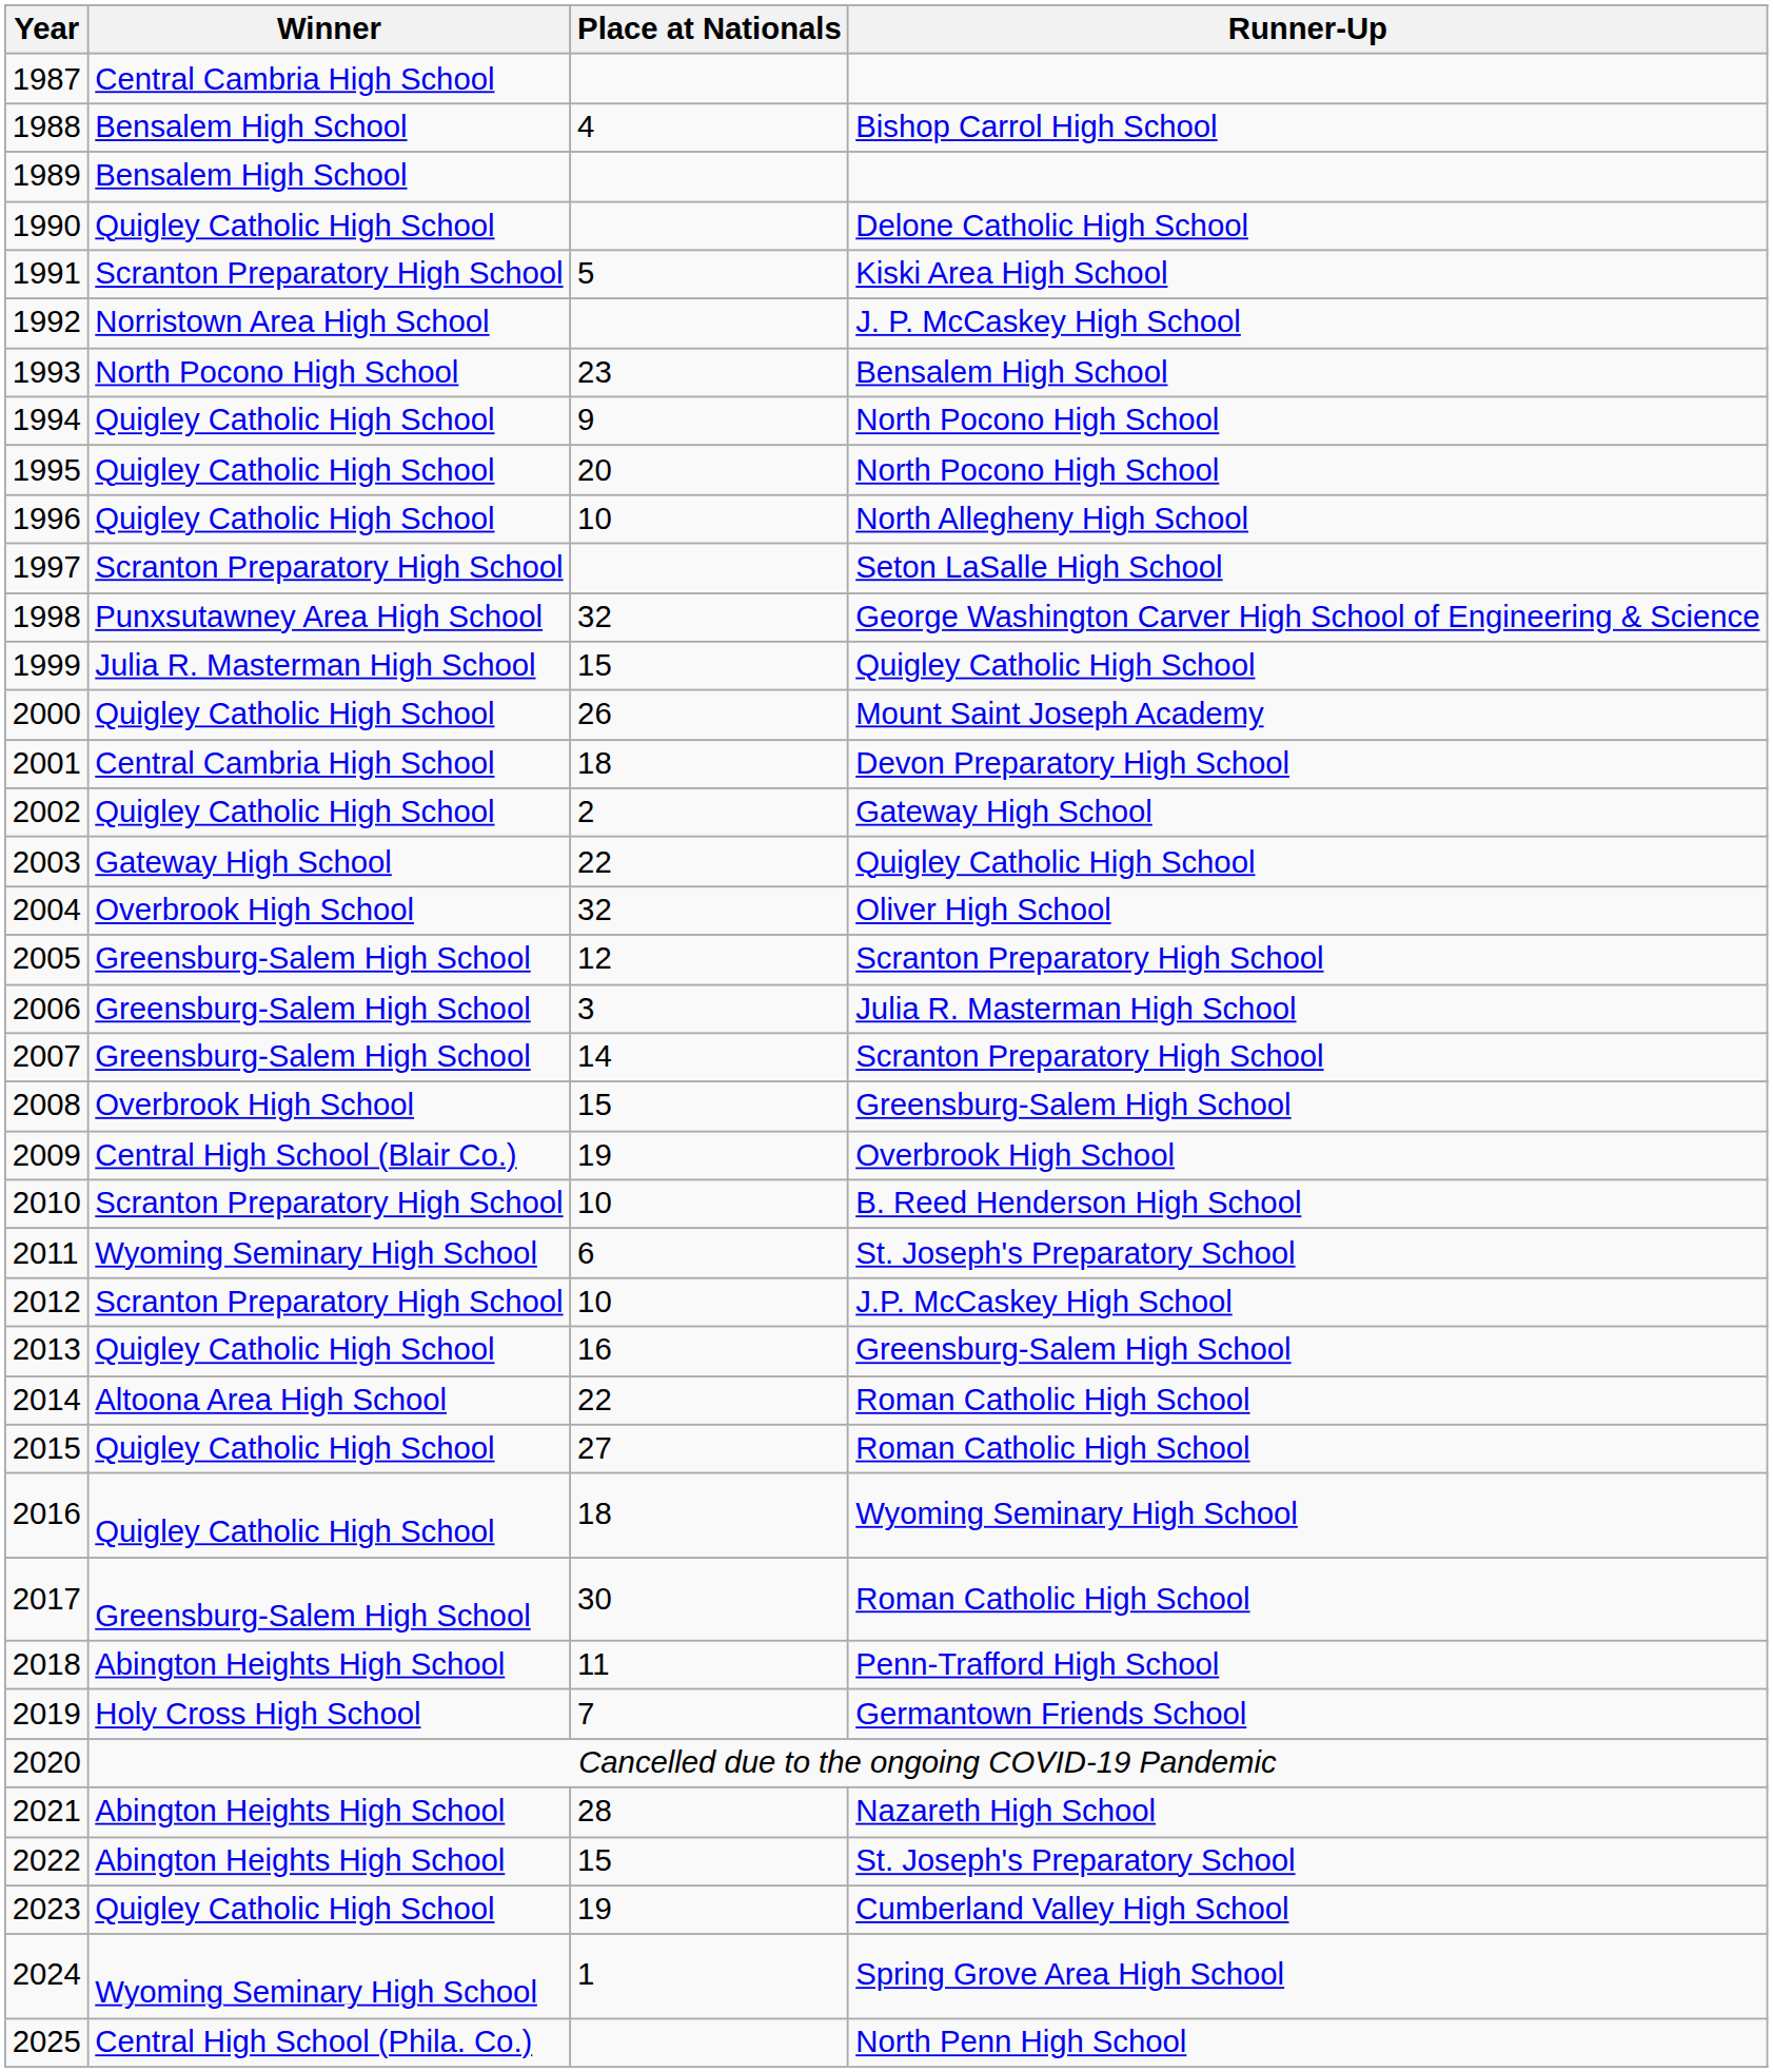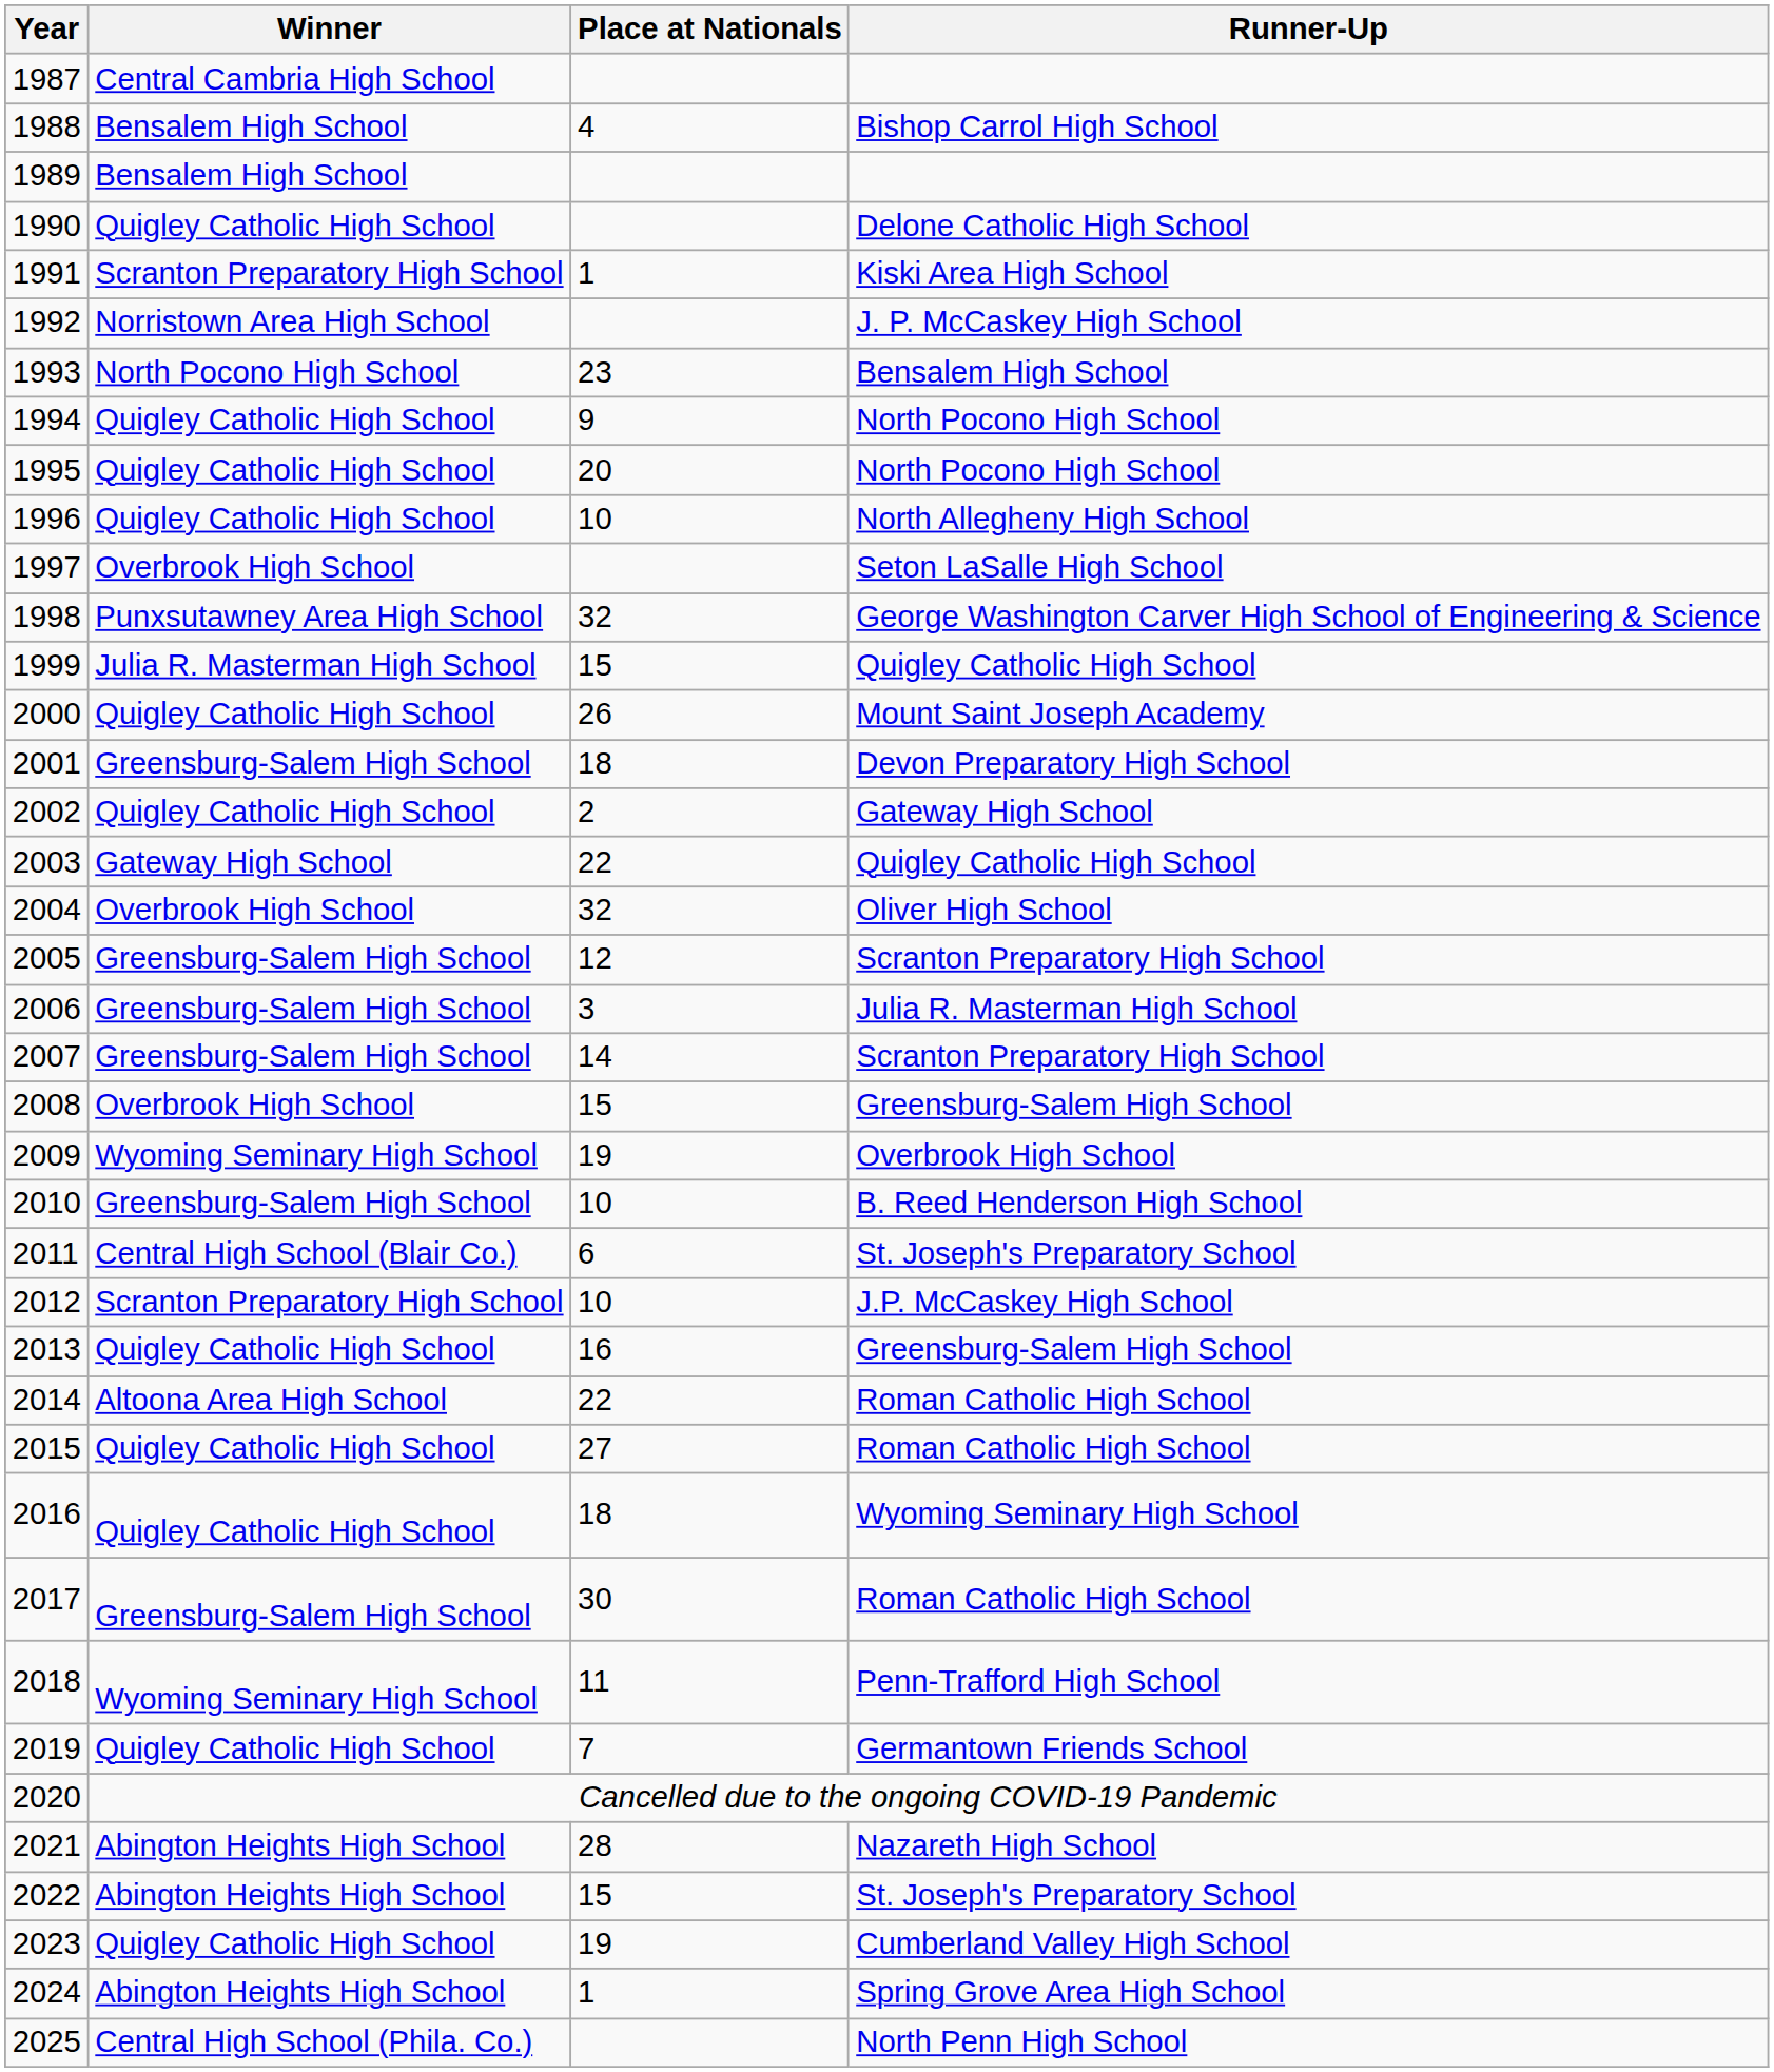1991 | Place at Nationals: 5 -> 1
1997 | Winner: Scranton Preparatory High School -> Overbrook High School
2001 | Winner: Central Cambria High School -> Greensburg-Salem High School
2009 | Winner: Central High School (Blair Co.) -> Wyoming Seminary High School
2010 | Winner: Scranton Preparatory High School -> Greensburg-Salem High School
2011 | Winner: Wyoming Seminary High School -> Central High School (Blair Co.)
2018 | Winner: Abington Heights High School -> Wyoming Seminary High School
2019 | Winner: Holy Cross High School -> Quigley Catholic High School
2024 | Winner: Wyoming Seminary High School -> Abington Heights High School
